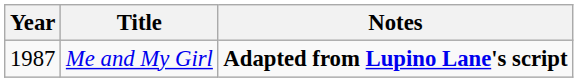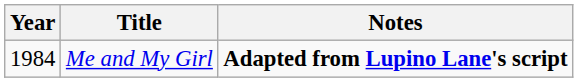Me and My Girl | Year: 1987 -> 1984
